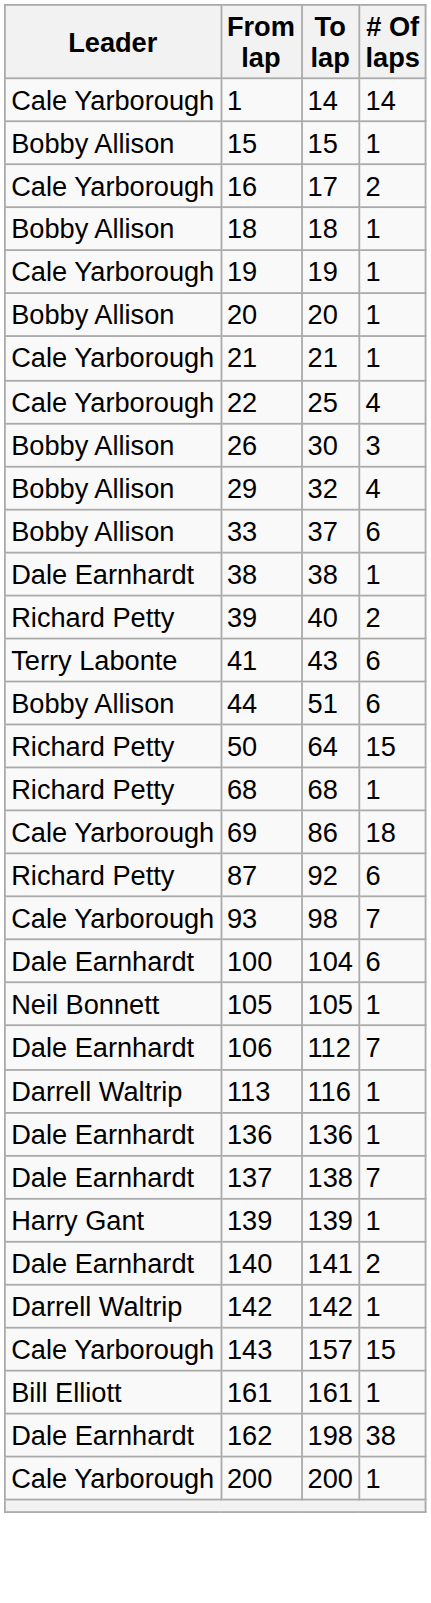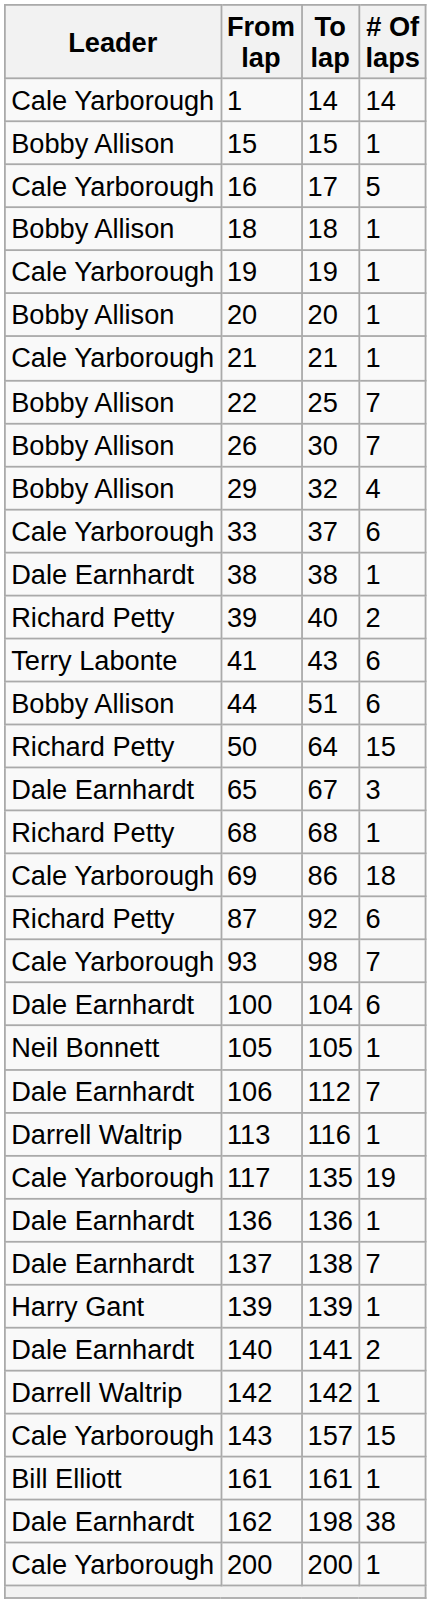16 | # Of laps: 2 -> 5
22 | Leader: Cale Yarborough -> Bobby Allison
22 | # Of laps: 4 -> 7
26 | # Of laps: 3 -> 7
33 | Leader: Bobby Allison -> Cale Yarborough
+ row: Dale Earnhardt | 65 | 67 | 3
+ row: Cale Yarborough | 117 | 135 | 19
